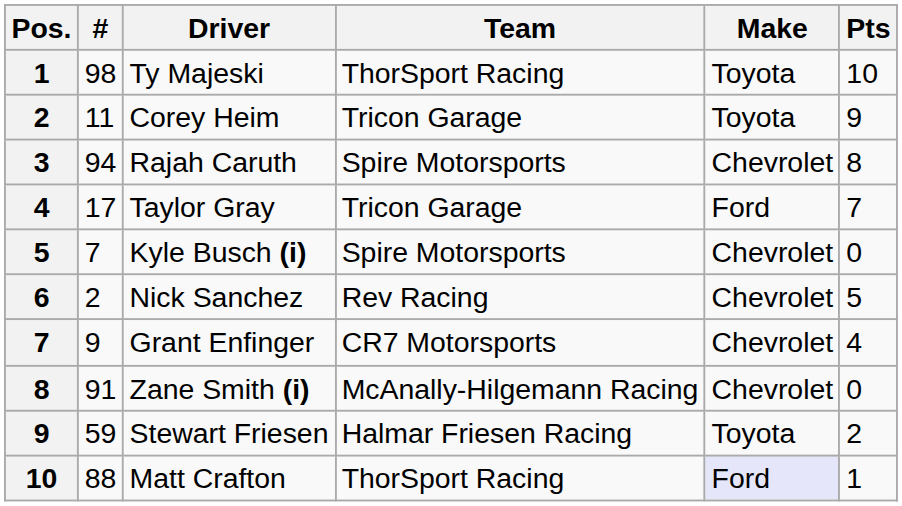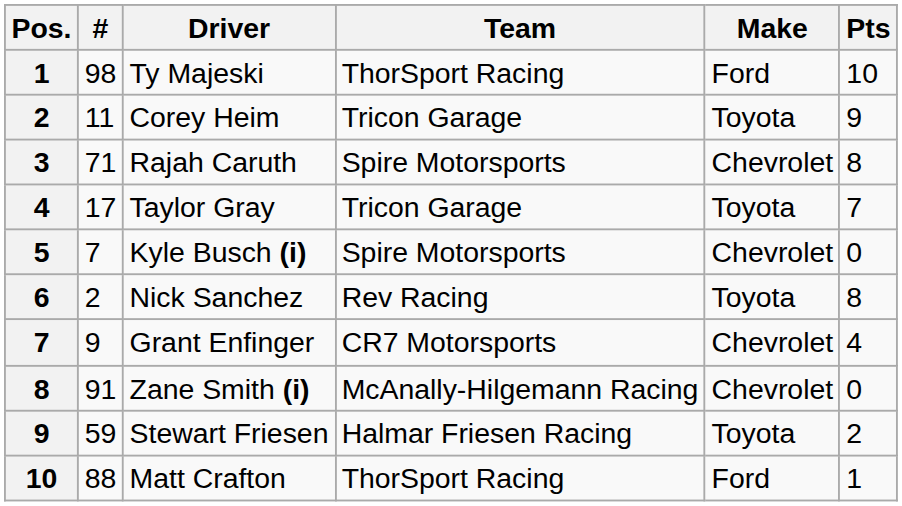Ty Majeski | Make: Toyota -> Ford
Rajah Caruth | #: 94 -> 71
Taylor Gray | Make: Ford -> Toyota
Nick Sanchez | Make: Chevrolet -> Toyota
Nick Sanchez | Pts: 5 -> 8
Matt Crafton | Make: lavender background -> no background
